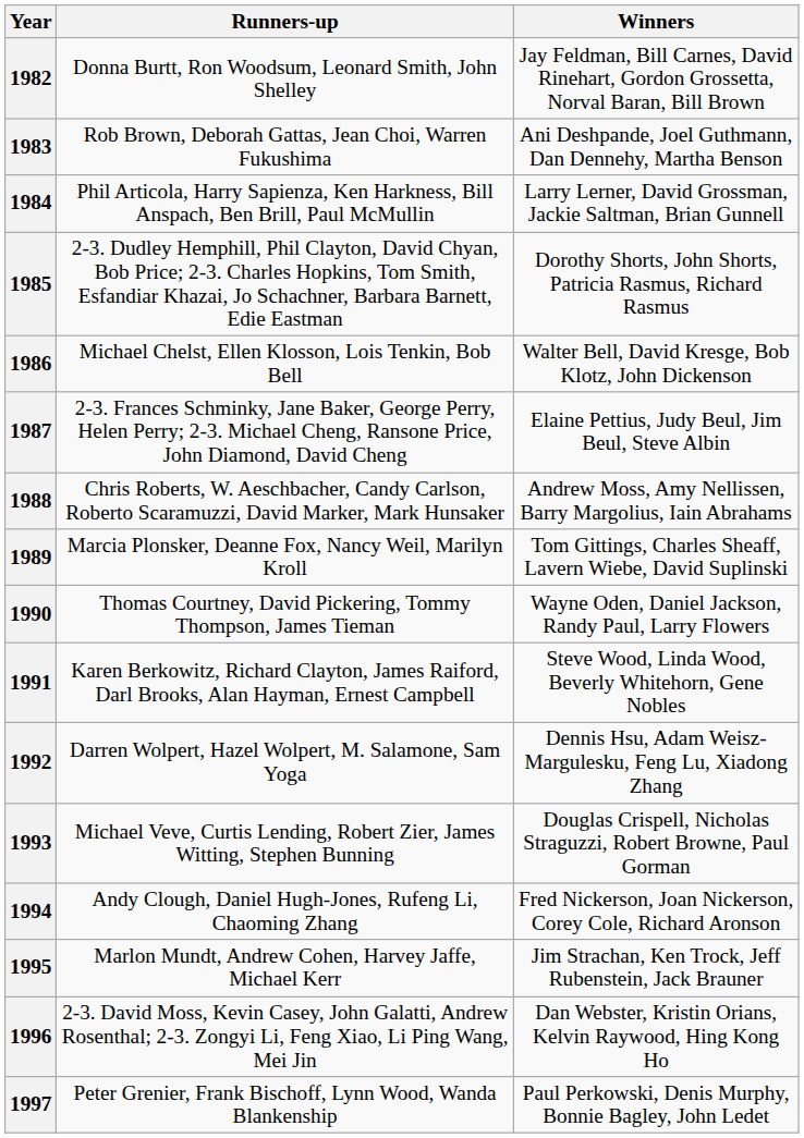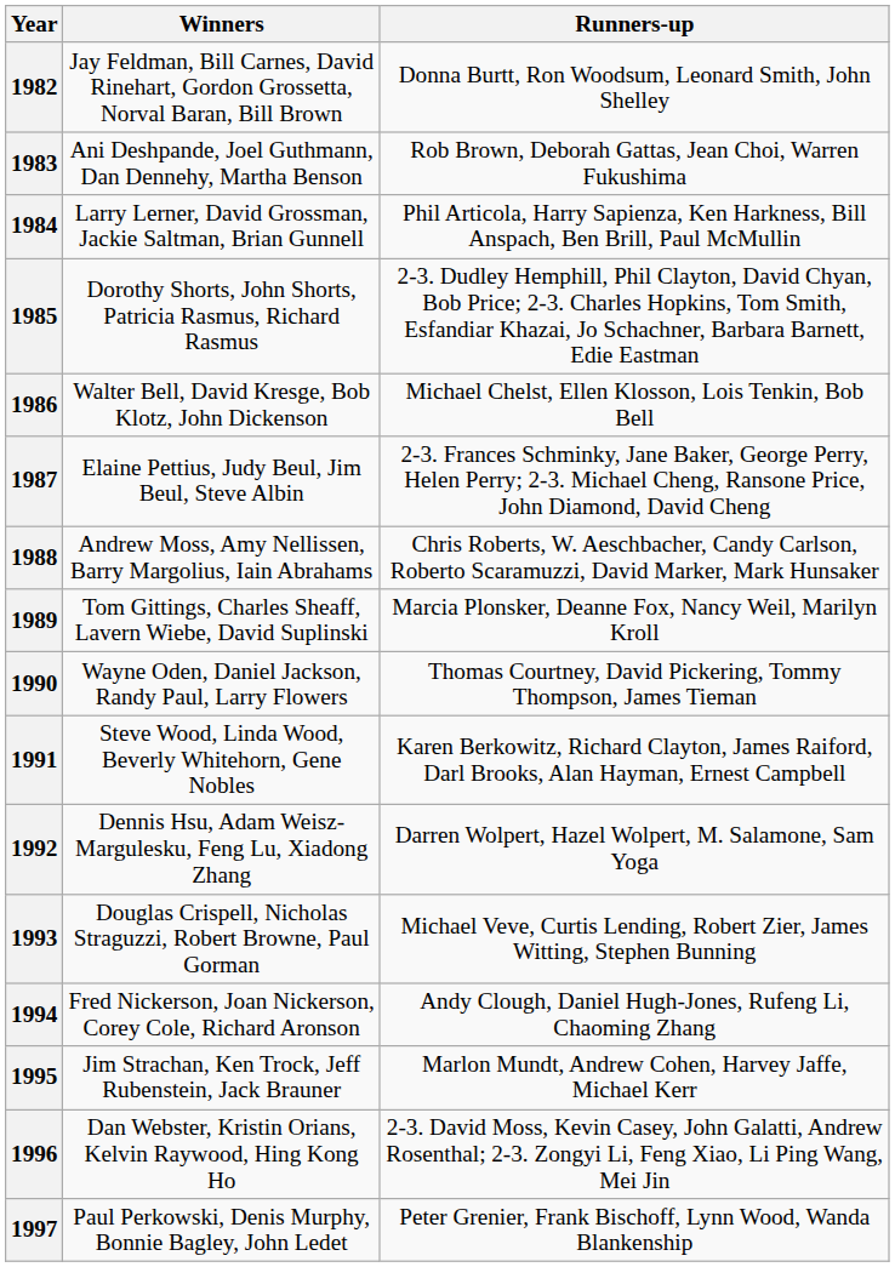columns swapped: Winners <-> Runners-up
